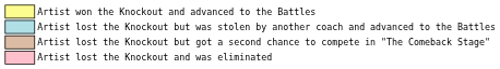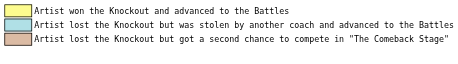- row: Artist lost the Knockout and was eliminated
